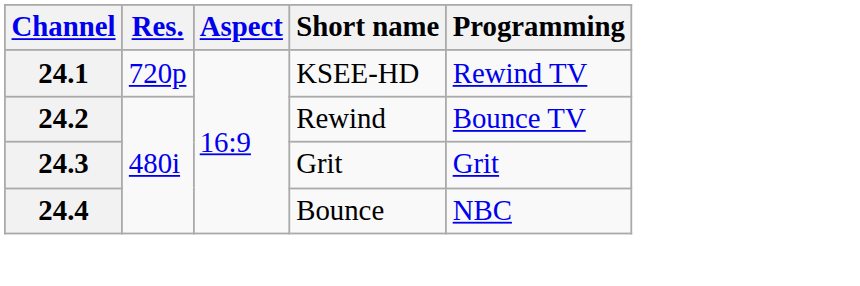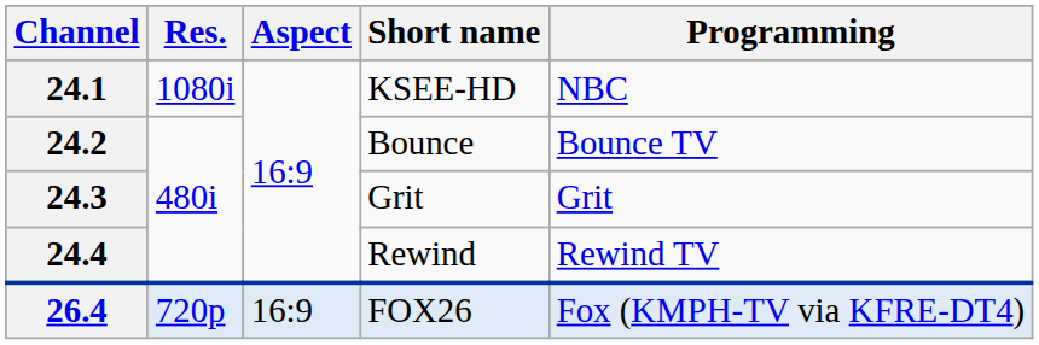24.1 | Res.: 720p -> 1080i
24.1 | Programming: Rewind TV -> NBC
24.2 | Short name: Rewind -> Bounce
24.4 | Short name: Bounce -> Rewind
24.4 | Programming: NBC -> Rewind TV
+ row: 26.4 | 720p | 16:9 | FOX26 | Fox (KMPH-TV via KFRE-DT4)
